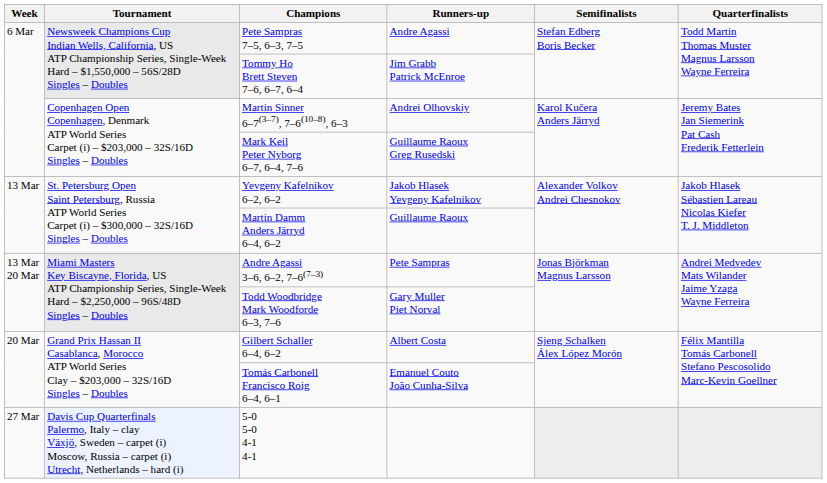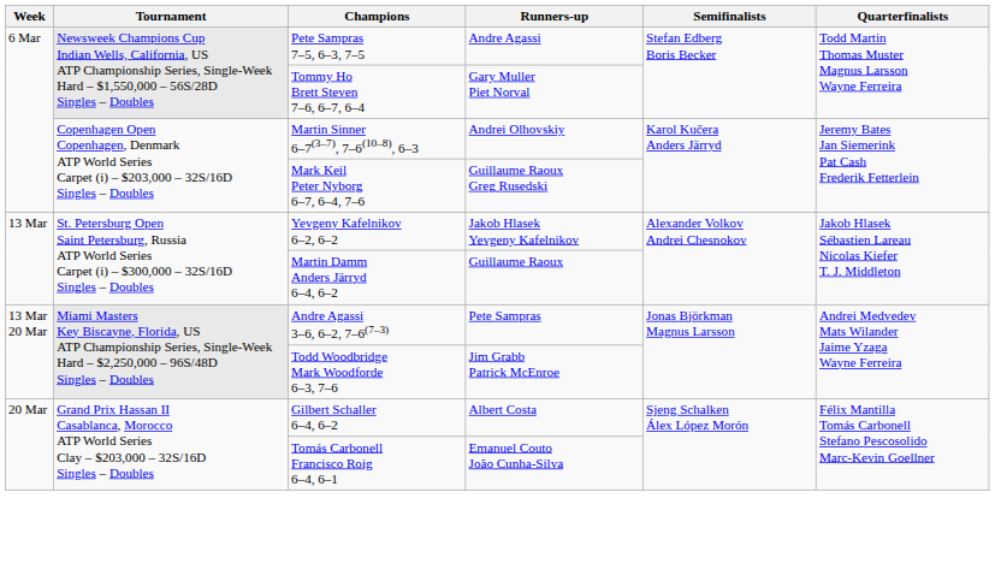Tommy Ho Brett Steven 7–6, 6–7, 6–4 | Runners-up: Jim Grabb Patrick McEnroe -> Gary Muller Piet Norval
Todd Woodbridge Mark Woodforde 6–3, 7–6 | Runners-up: Gary Muller Piet Norval -> Jim Grabb Patrick McEnroe
- row: 27 Mar | Davis Cup Quarterfinals Palermo, Italy – clay Växjö, Sweden – carpet (i) Moscow, Russia – carpet (i) Utrecht, Netherlands – hard (i) | 5-0 5-0 4-1 4-1
